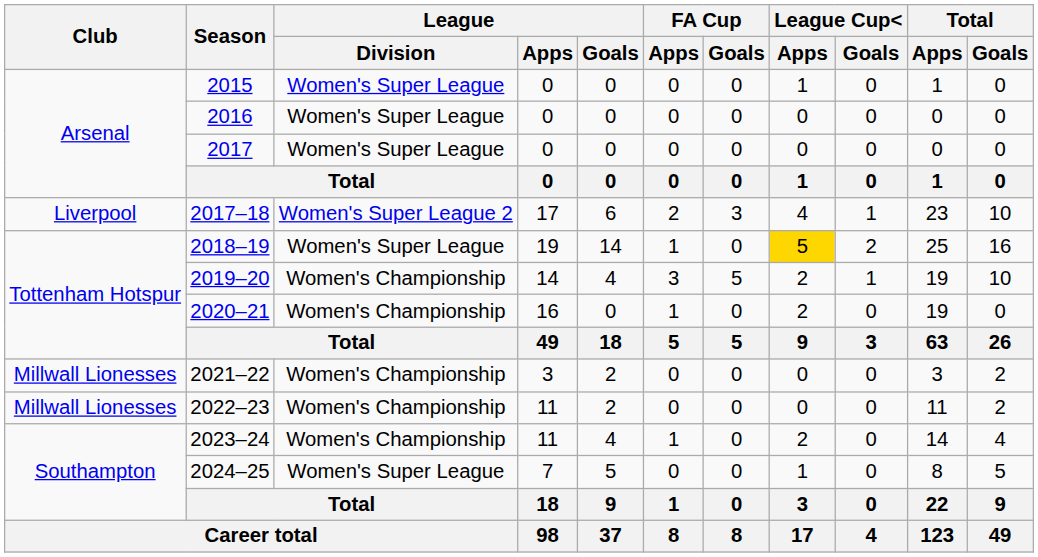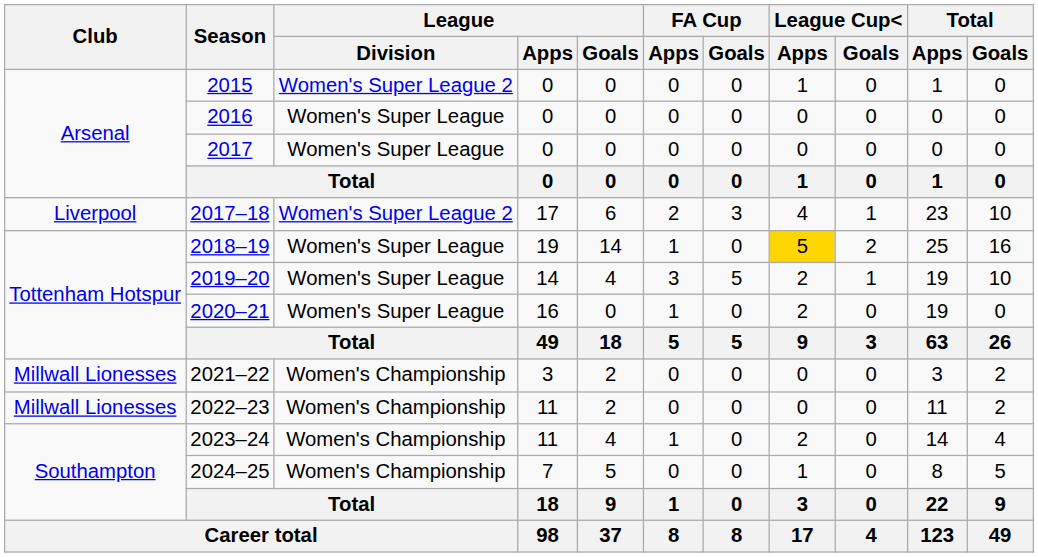2015 | League / Division: Women's Super League -> Women's Super League 2
2019–20 | League / Division: Women's Championship -> Women's Super League
2020–21 | League / Division: Women's Championship -> Women's Super League
2024–25 | League / Division: Women's Super League -> Women's Championship
